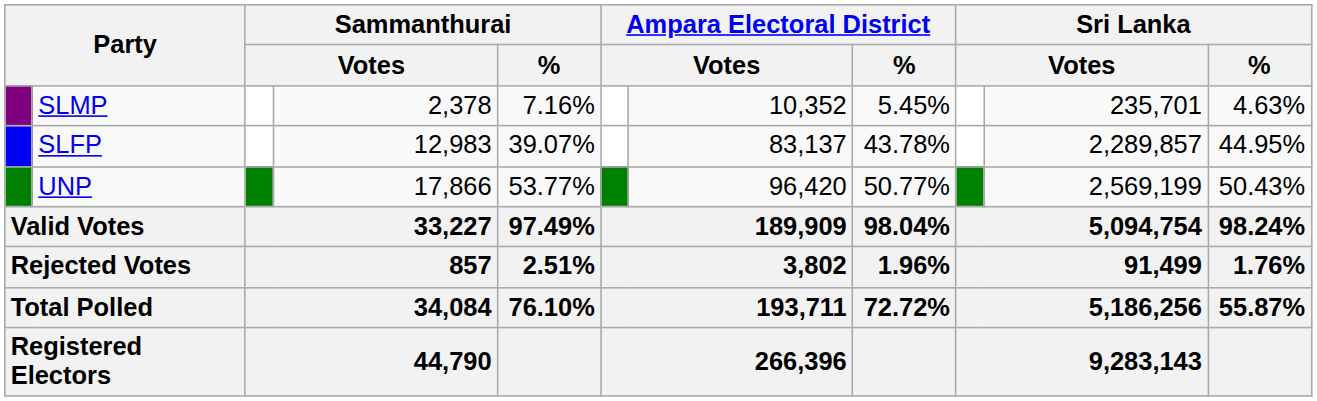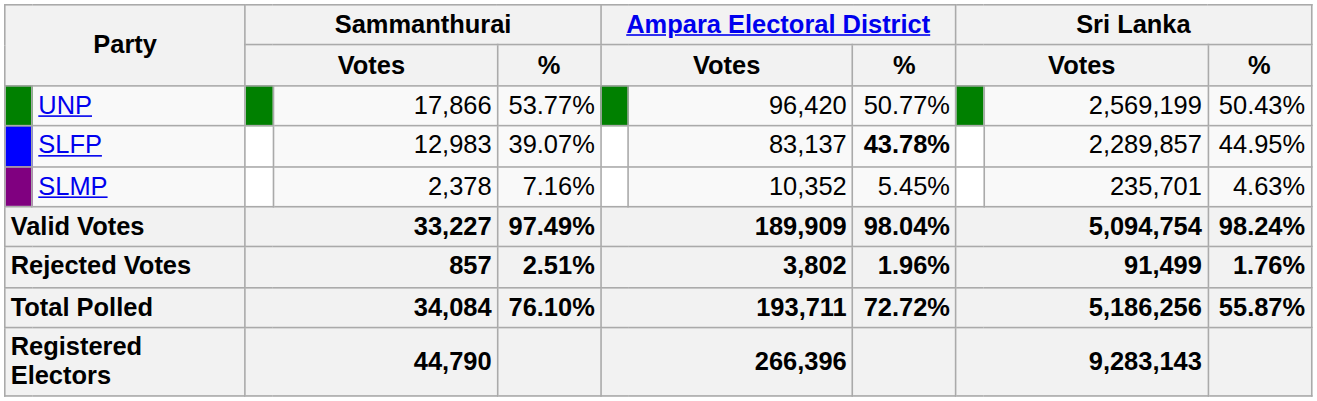rows swapped: UNP <-> SLMP
SLFP | Ampara Electoral District / %: normal -> bold
